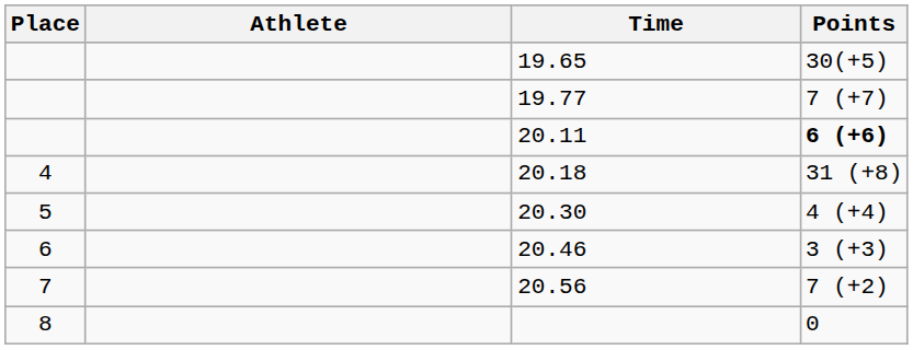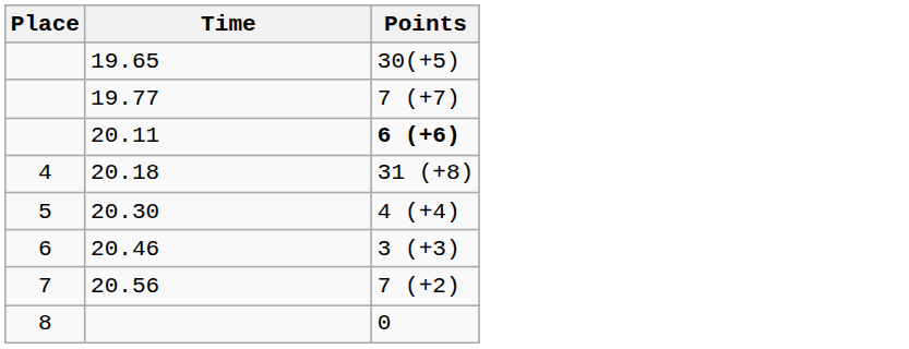- column: Athlete
